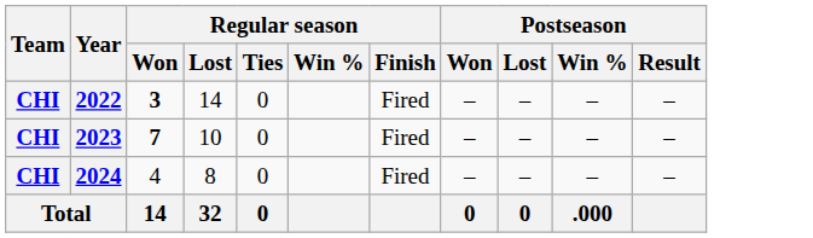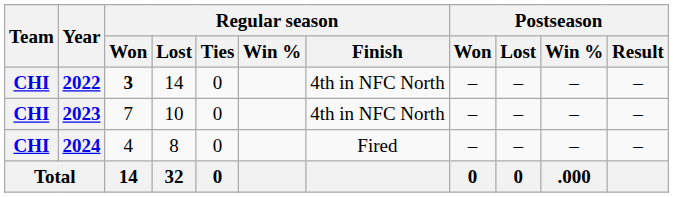2022 | Regular season / Finish: Fired -> 4th in NFC North
2023 | Regular season / Won: bold -> normal
2023 | Regular season / Finish: Fired -> 4th in NFC North
